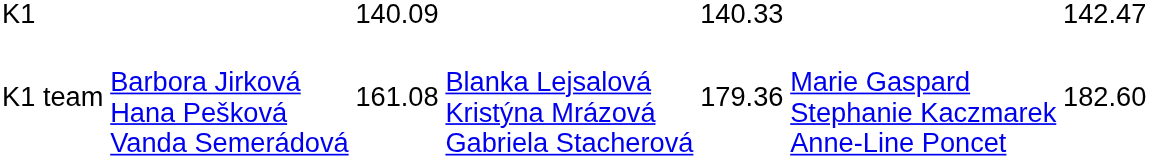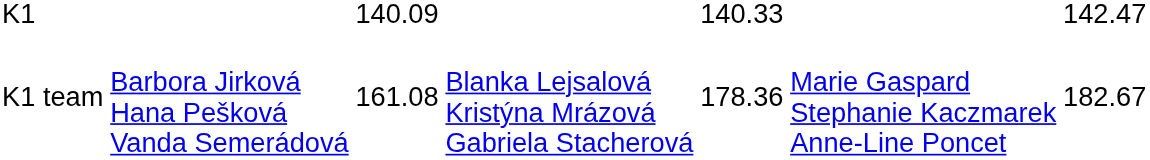K1 team | column 5: 179.36 -> 178.36
K1 team | column 7: 182.60 -> 182.67
